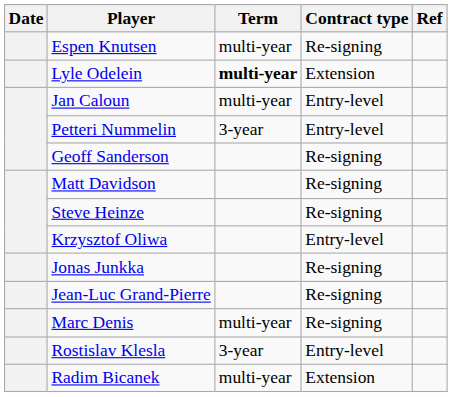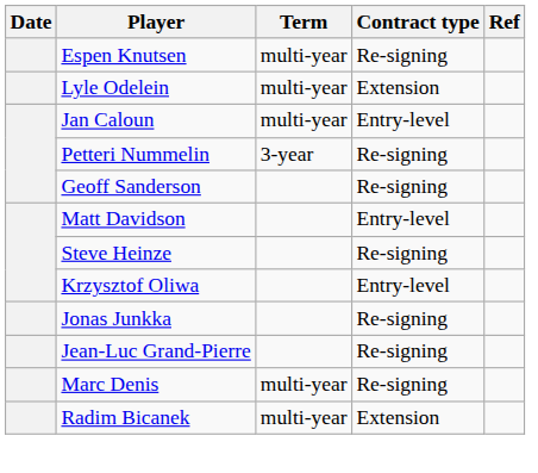Lyle Odelein | Term: bold -> normal
Petteri Nummelin | Contract type: Entry-level -> Re-signing
Matt Davidson | Contract type: Re-signing -> Entry-level
- row: Rostislav Klesla | 3-year | Entry-level
